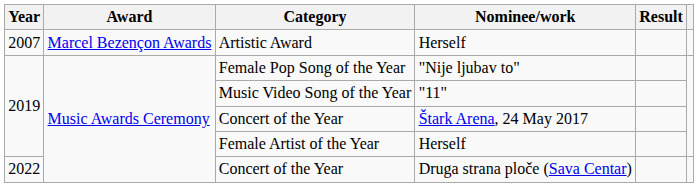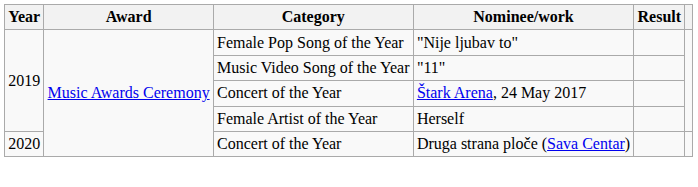- row: 2007 | Marcel Bezençon Awards | Artistic Award | Herself
Concert of the Year / Druga strana ploče (Sava Centar) | Year: 2022 -> 2020
